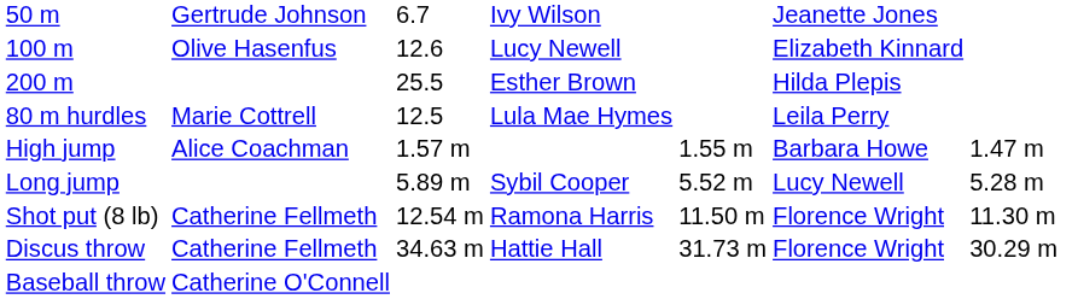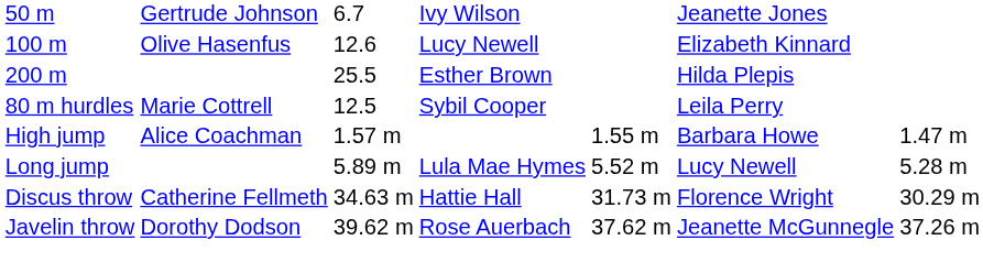80 m hurdles | column 4: Lula Mae Hymes -> Sybil Cooper
Long jump | column 4: Sybil Cooper -> Lula Mae Hymes
- row: Shot put (8 lb) | Catherine Fellmeth | 12.54 m | Ramona Harris | 11.50 m | Florence Wright | 11.30 m
+ row: Javelin throw | Dorothy Dodson | 39.62 m | Rose Auerbach | 37.62 m | Jeanette McGunnegle | 37.26 m
- row: Baseball throw | Catherine O'Connell
